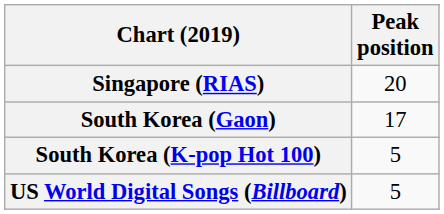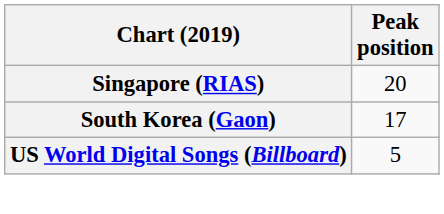- row: South Korea (K-pop Hot 100) | 5
